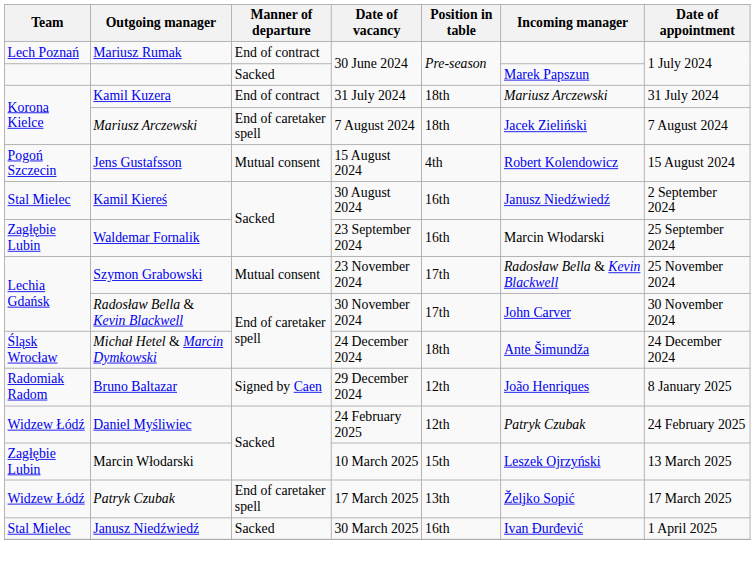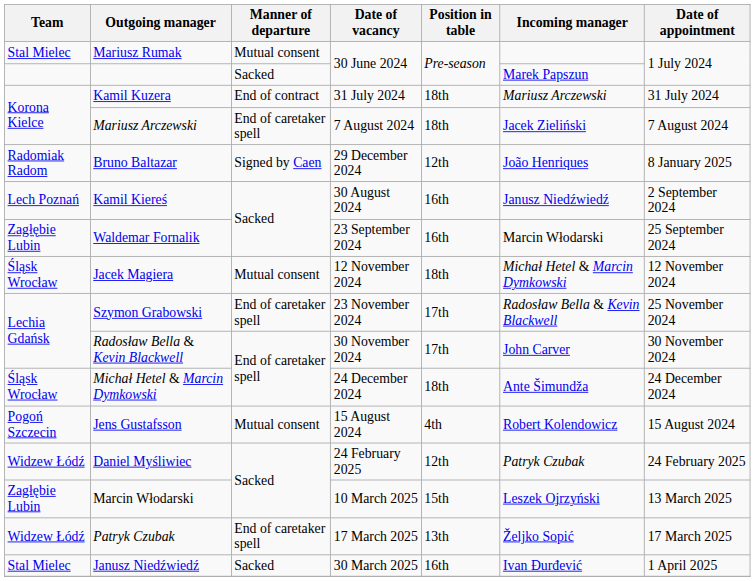Mariusz Rumak | Team: Lech Poznań -> Stal Mielec
Mariusz Rumak | Manner of departure: End of contract -> Mutual consent
rows swapped: Jens Gustafsson <-> Bruno Baltazar
Kamil Kiereś | Team: Stal Mielec -> Lech Poznań
+ row: Śląsk Wrocław | Jacek Magiera | Mutual consent | 12 November 2024 | 18th | Michał Hetel & Marcin Dymkowski | 12 November 2024
Szymon Grabowski | Manner of departure: Mutual consent -> End of caretaker spell
